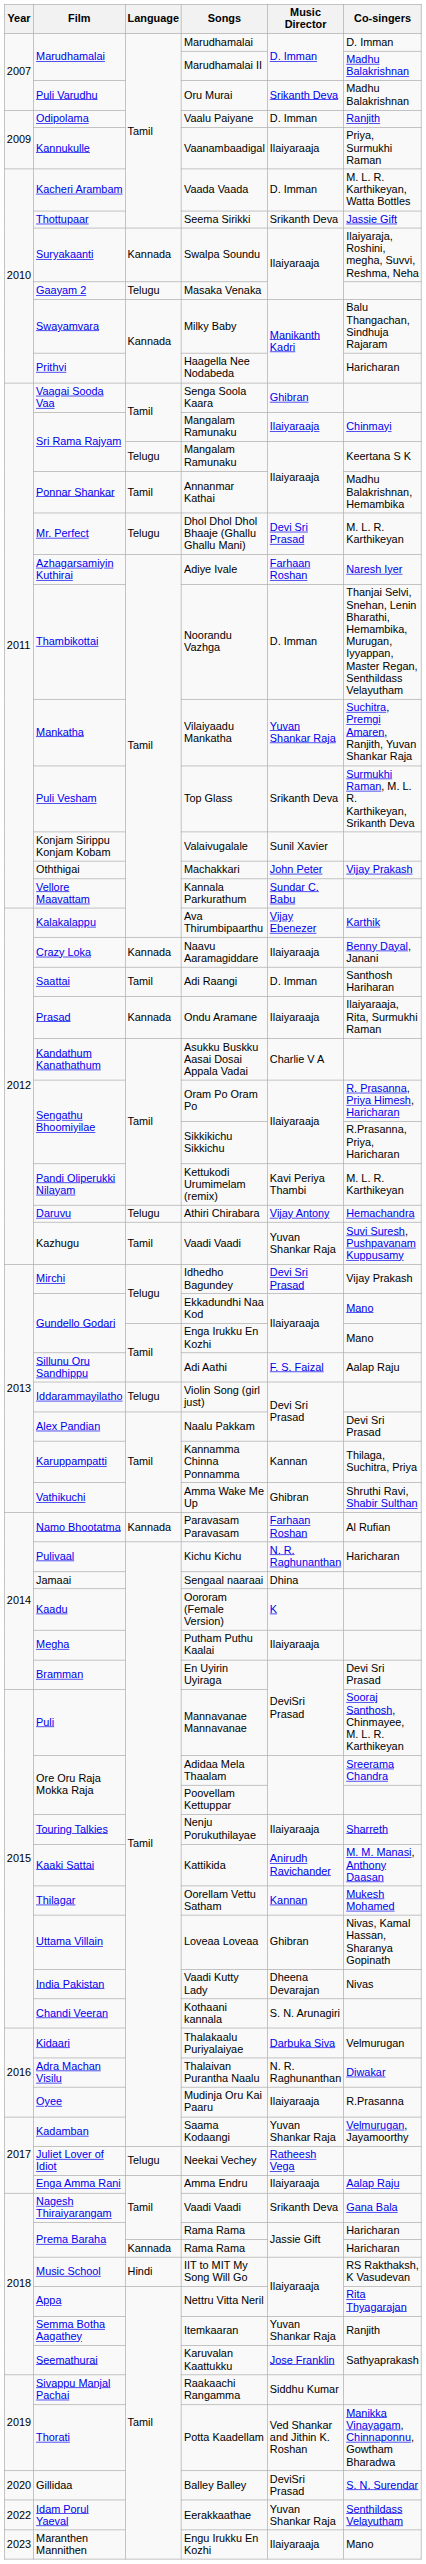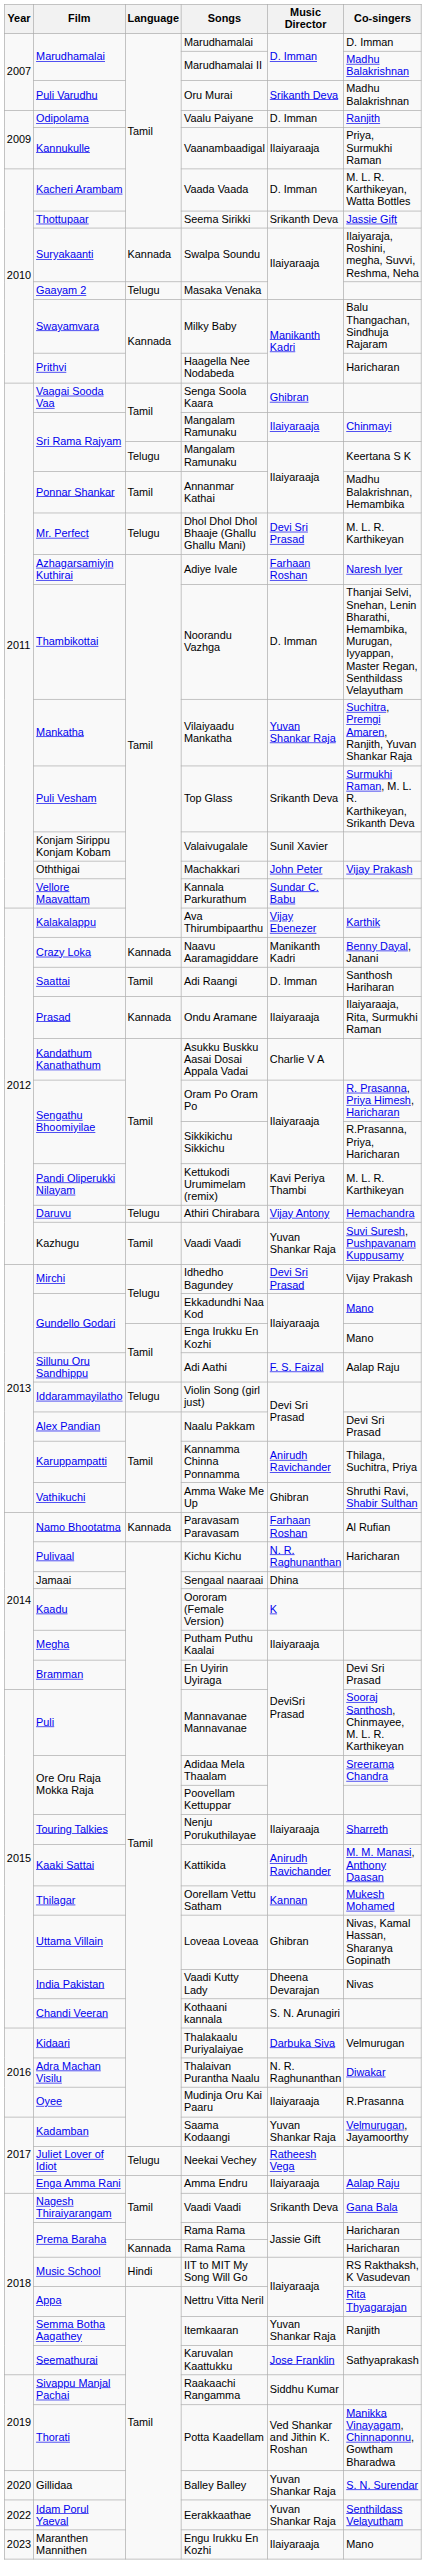Naavu Aaramagiddare | Music Director: Ilaiyaraaja -> Manikanth Kadri
Kannamma Chinna Ponnamma | Music Director: Kannan -> Anirudh Ravichander
Balley Balley | Music Director: DeviSri Prasad -> Yuvan Shankar Raja
